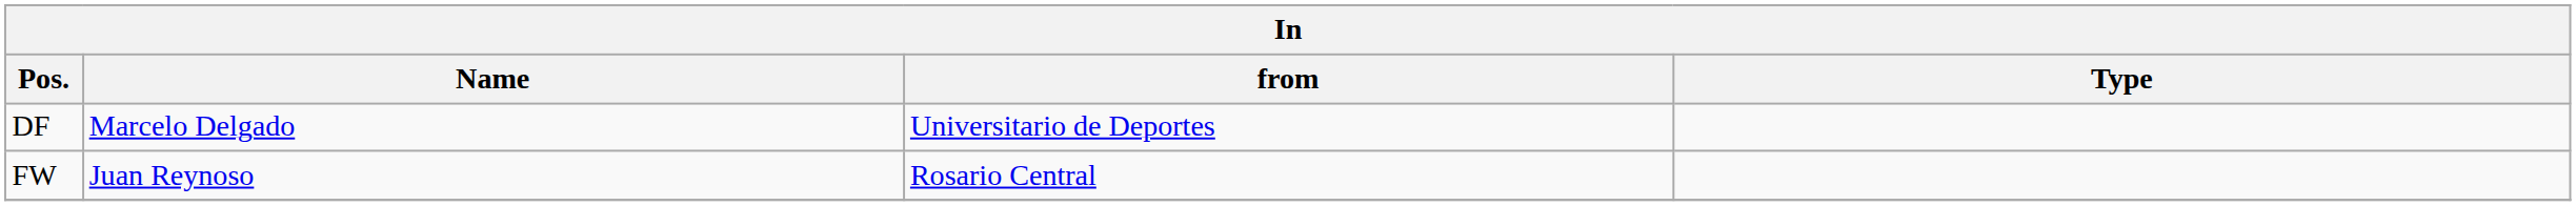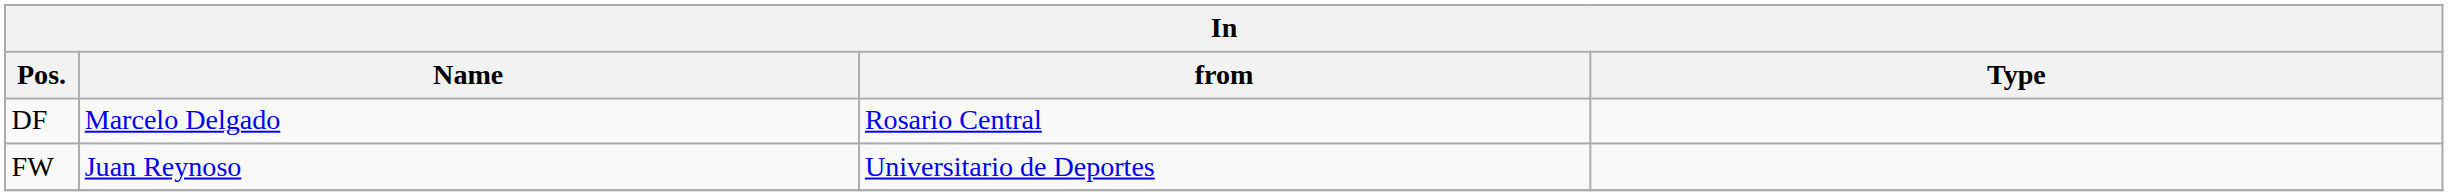DF | from: Universitario de Deportes -> Rosario Central
FW | from: Rosario Central -> Universitario de Deportes
